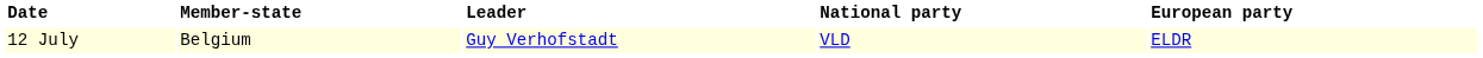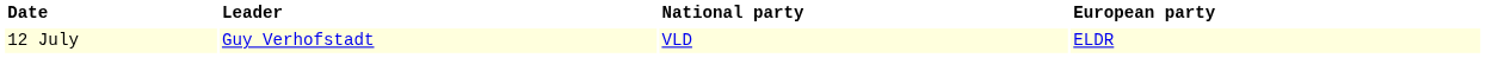- column: Member-state | Belgium
